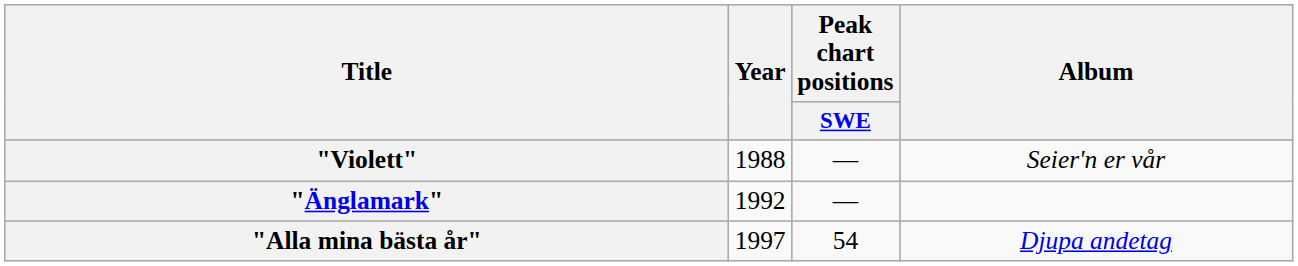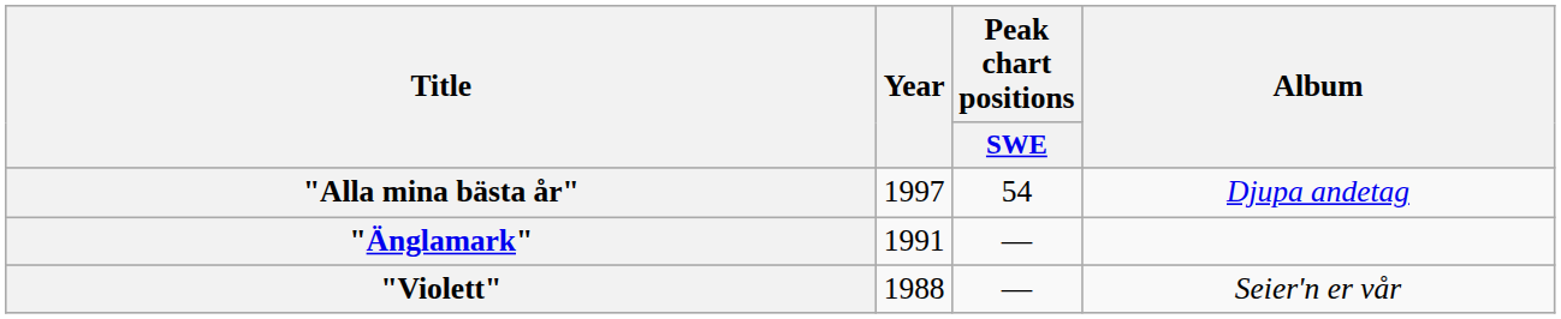rows swapped: "Violett" <-> "Alla mina bästa år"
"Änglamark" | Year: 1992 -> 1991
